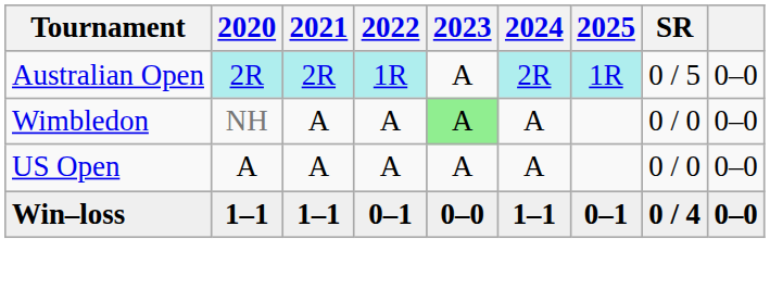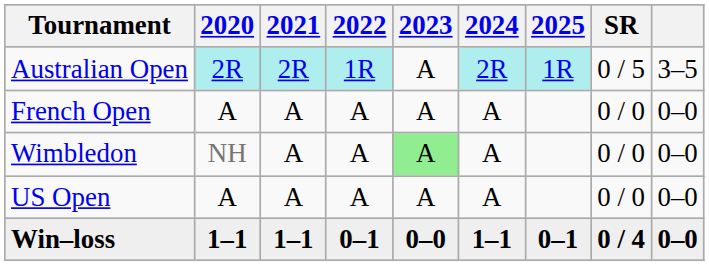Australian Open | column 9: 0–0 -> 3–5
+ row: French Open | A | A | A | A | A | 0 / 0 | 0–0
